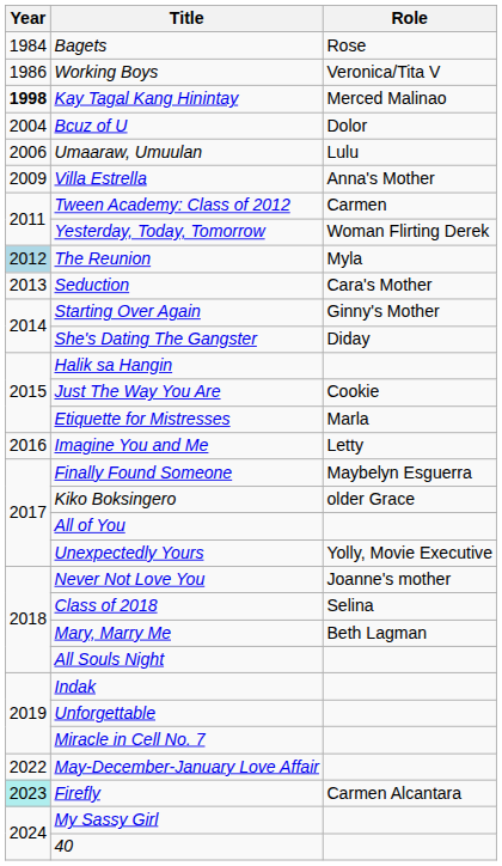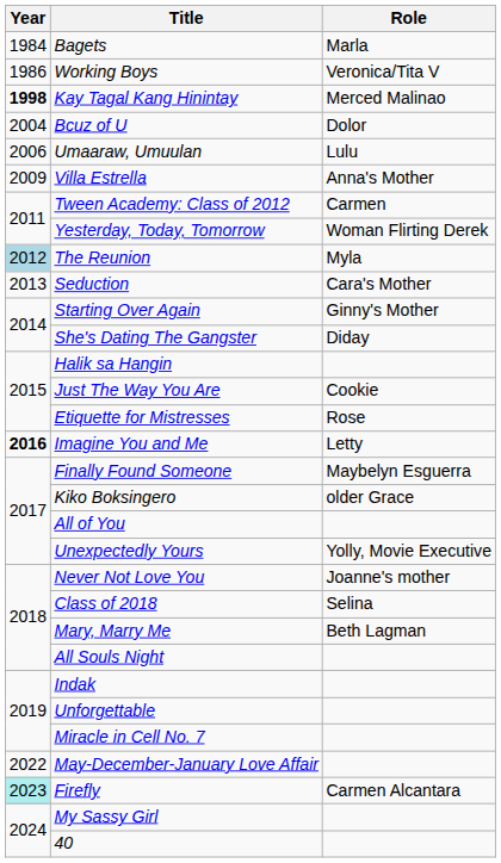Bagets | Role: Rose -> Marla
Etiquette for Mistresses | Role: Marla -> Rose
Imagine You and Me | Year: normal -> bold
